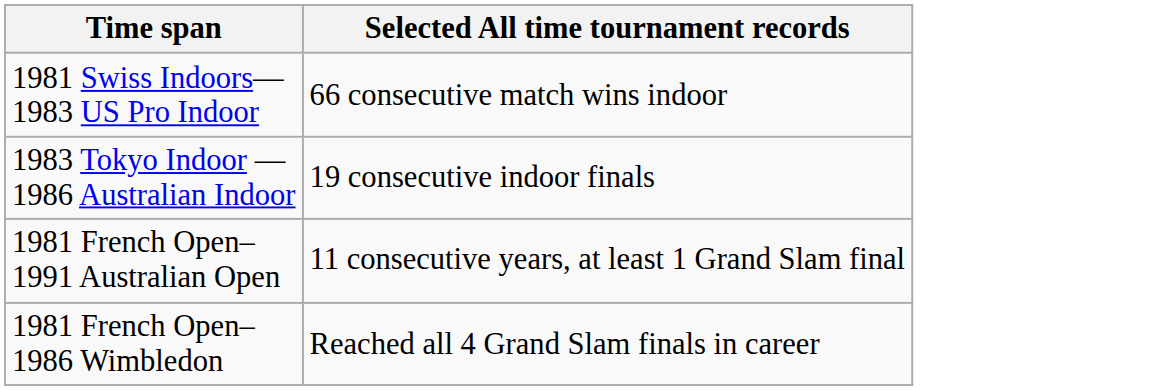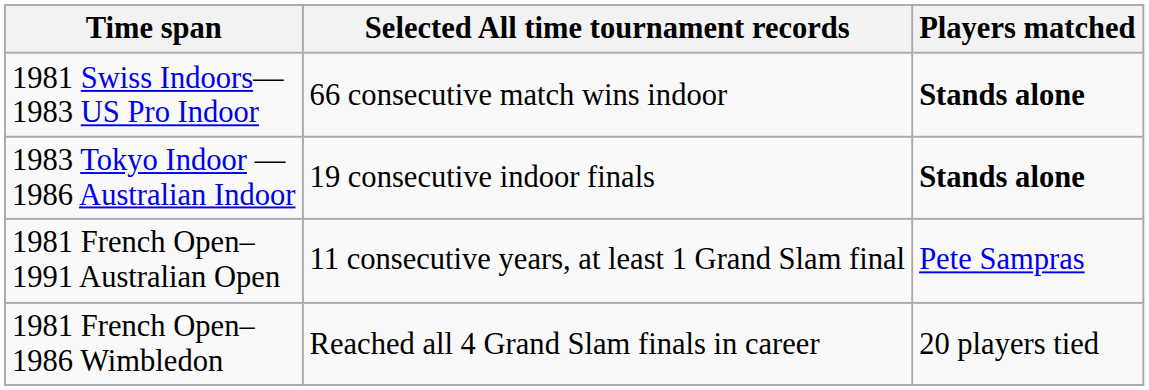+ column: Players matched | Stands alone | Stands alone | Pete Sampras | 20 players tied
